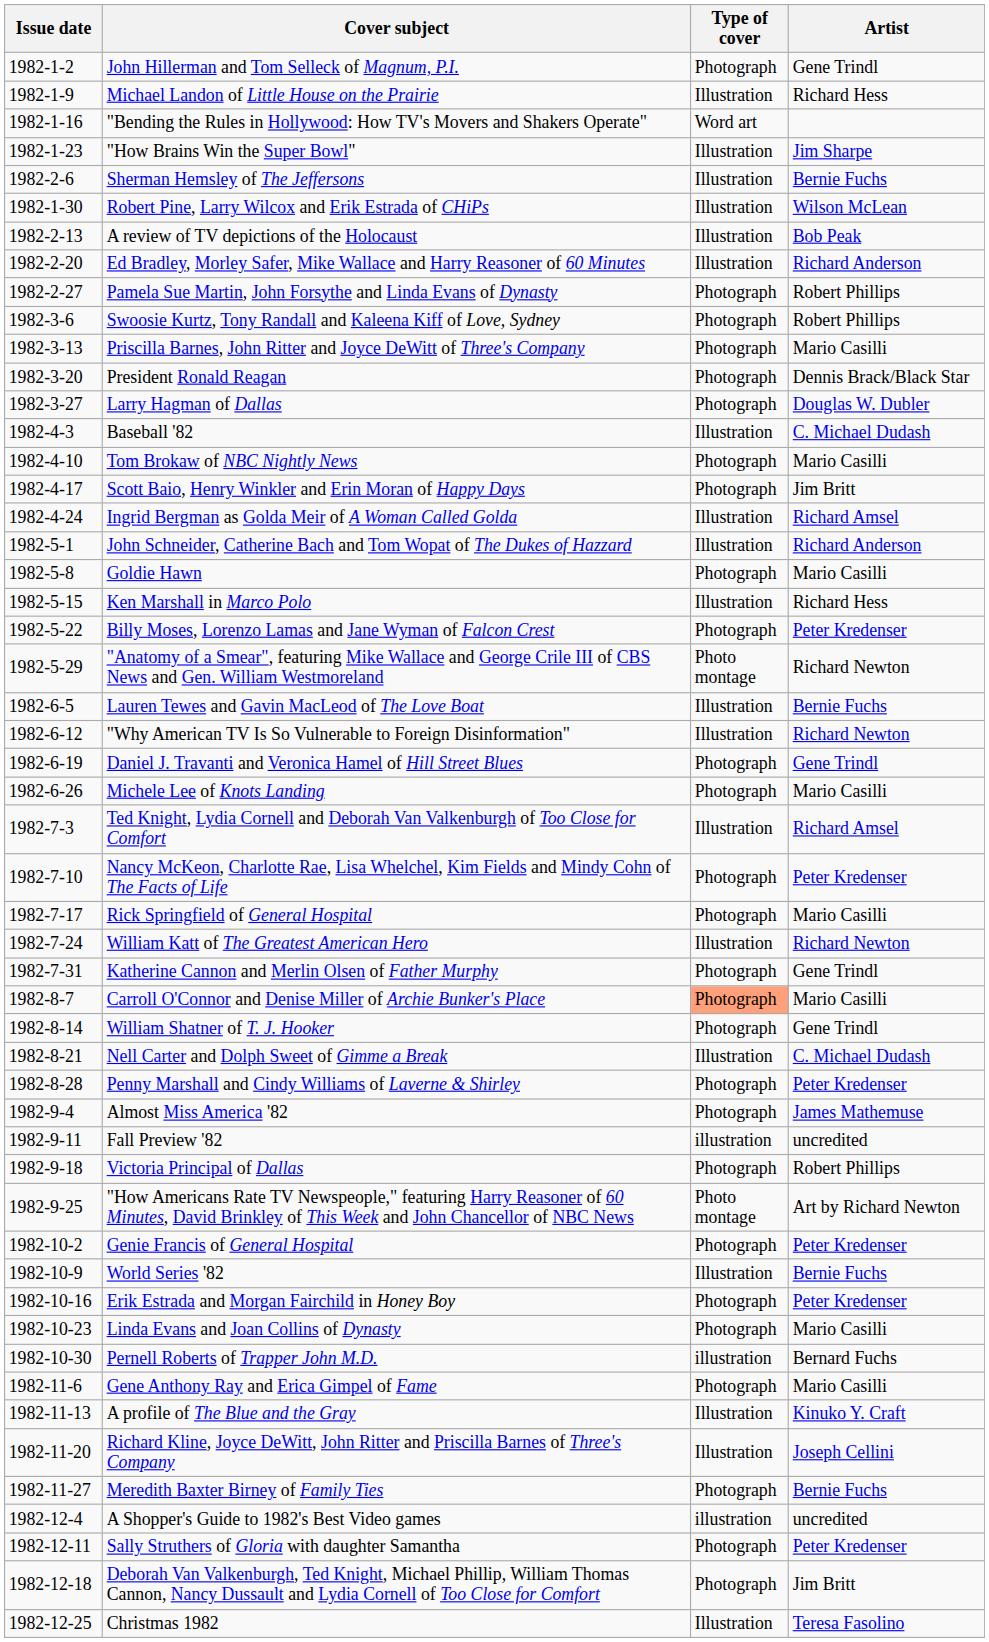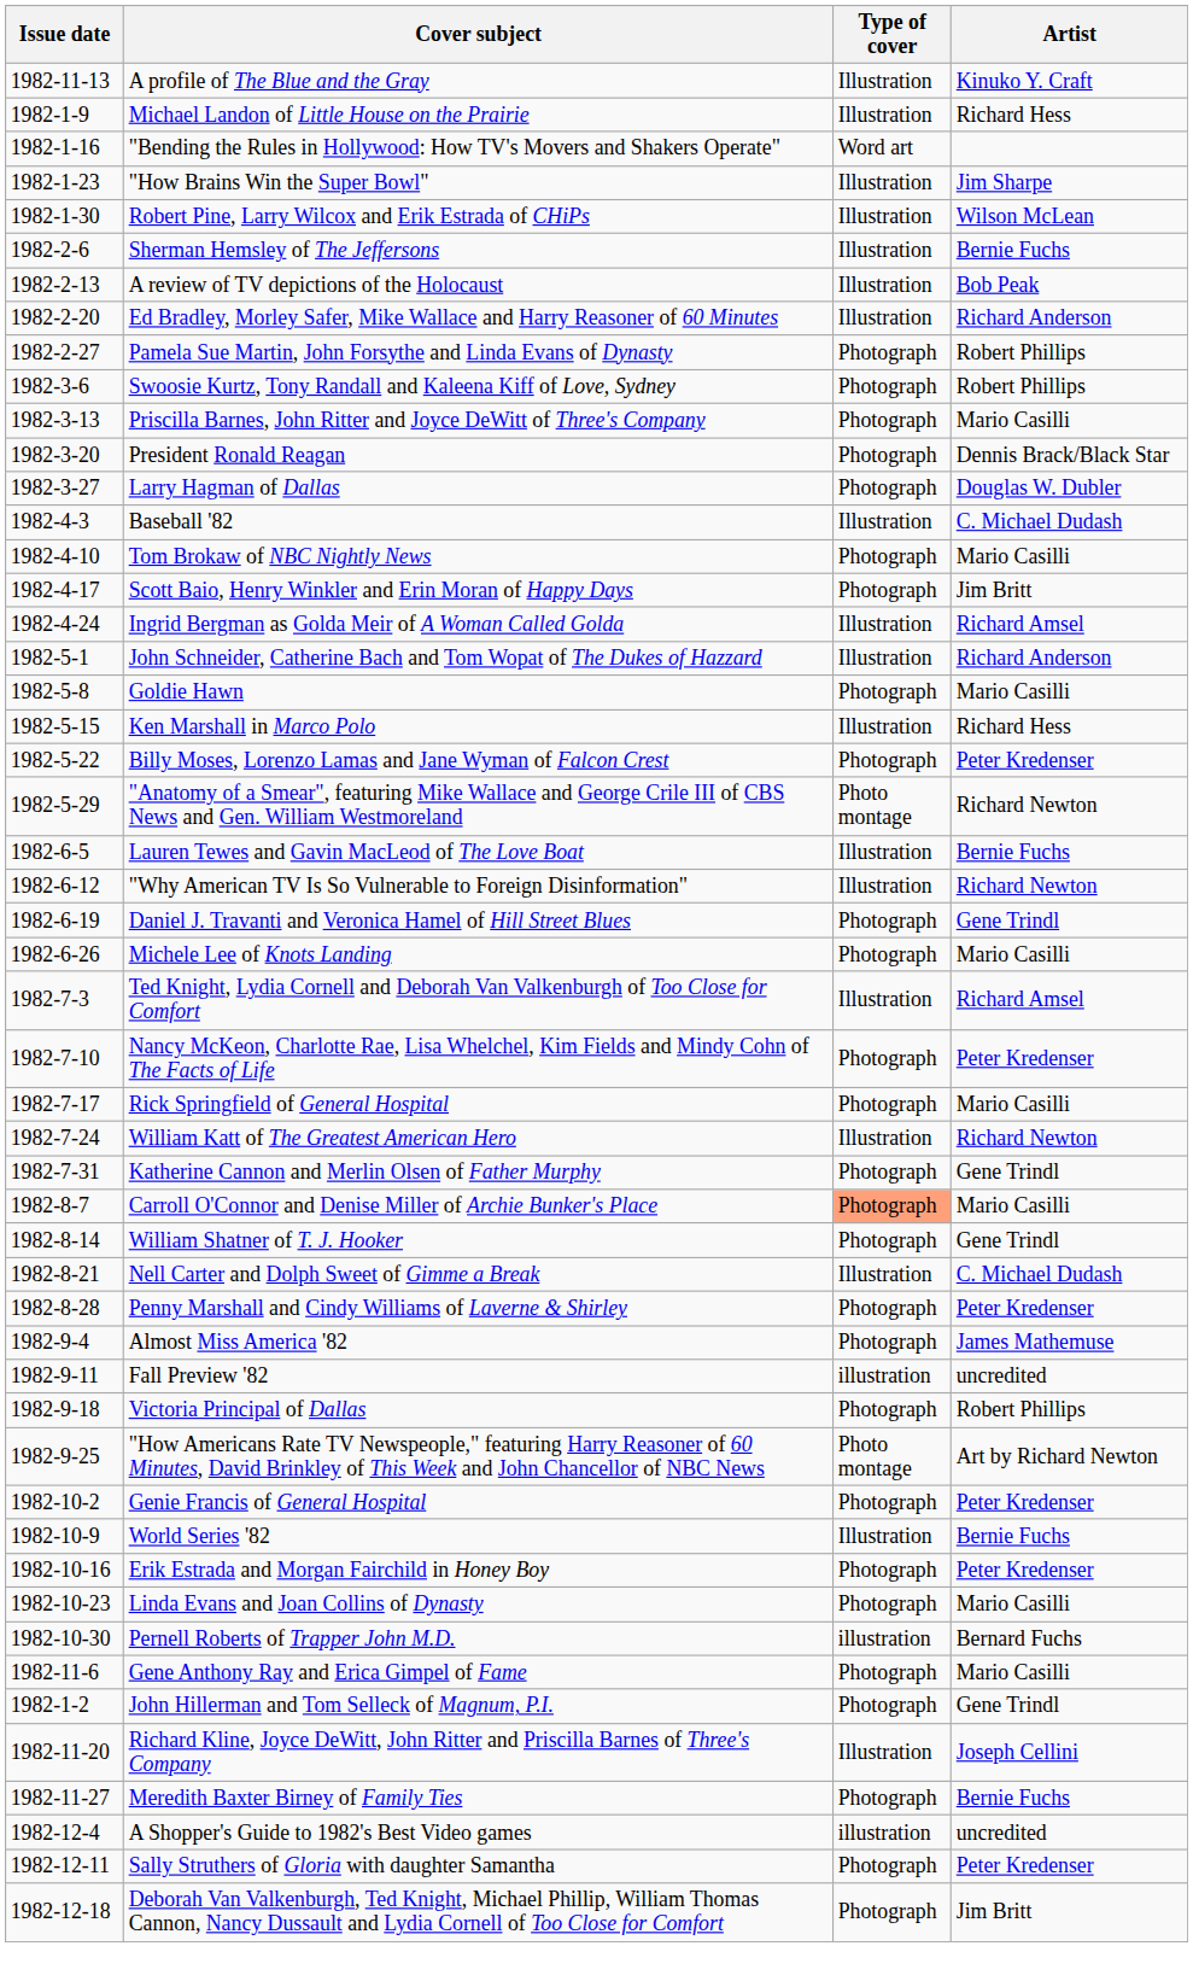rows swapped: John Hillerman and Tom Selleck of Magnum, P.I. <-> A profile of The Blue and the Gray
rows swapped: Robert Pine, Larry Wilcox and Erik Estrada of CHiPs <-> Sherman Hemsley of The Jeffersons
- row: 1982-12-25 | Christmas 1982 | Illustration | Teresa Fasolino
